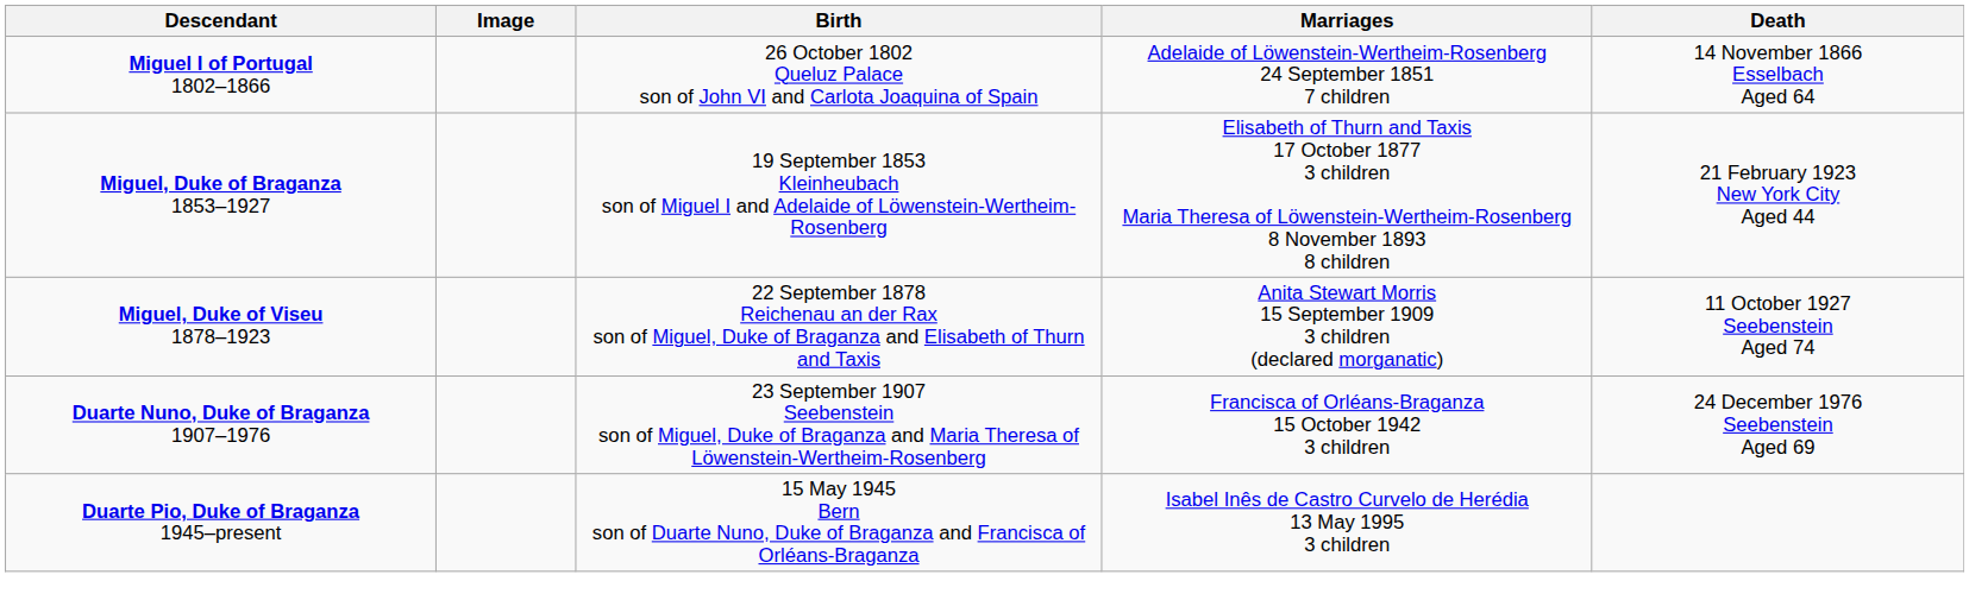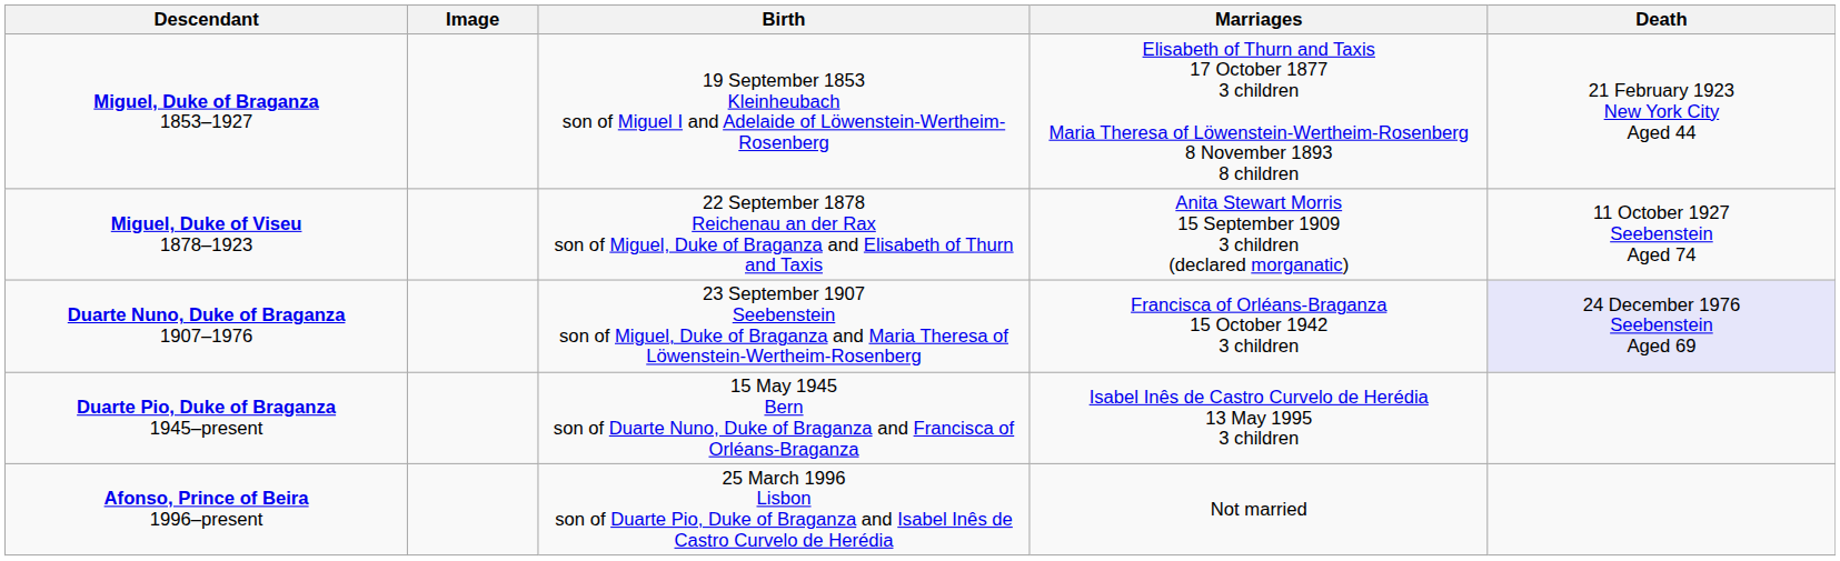- row: Miguel I of Portugal 1802–1866 | 26 October 1802 Queluz Palace son of John VI and Carlota Joaquina of Spain | Adelaide of Löwenstein-Wertheim-Rosenberg 24 September 1851 7 children | 14 November 1866 Esselbach Aged 64
Duarte Nuno, Duke of Braganza 1907–1976 | Death: no background -> lavender background
+ row: Afonso, Prince of Beira 1996–present | 25 March 1996 Lisbon son of Duarte Pio, Duke of Braganza and Isabel Inês de Castro Curvelo de Herédia | Not married
